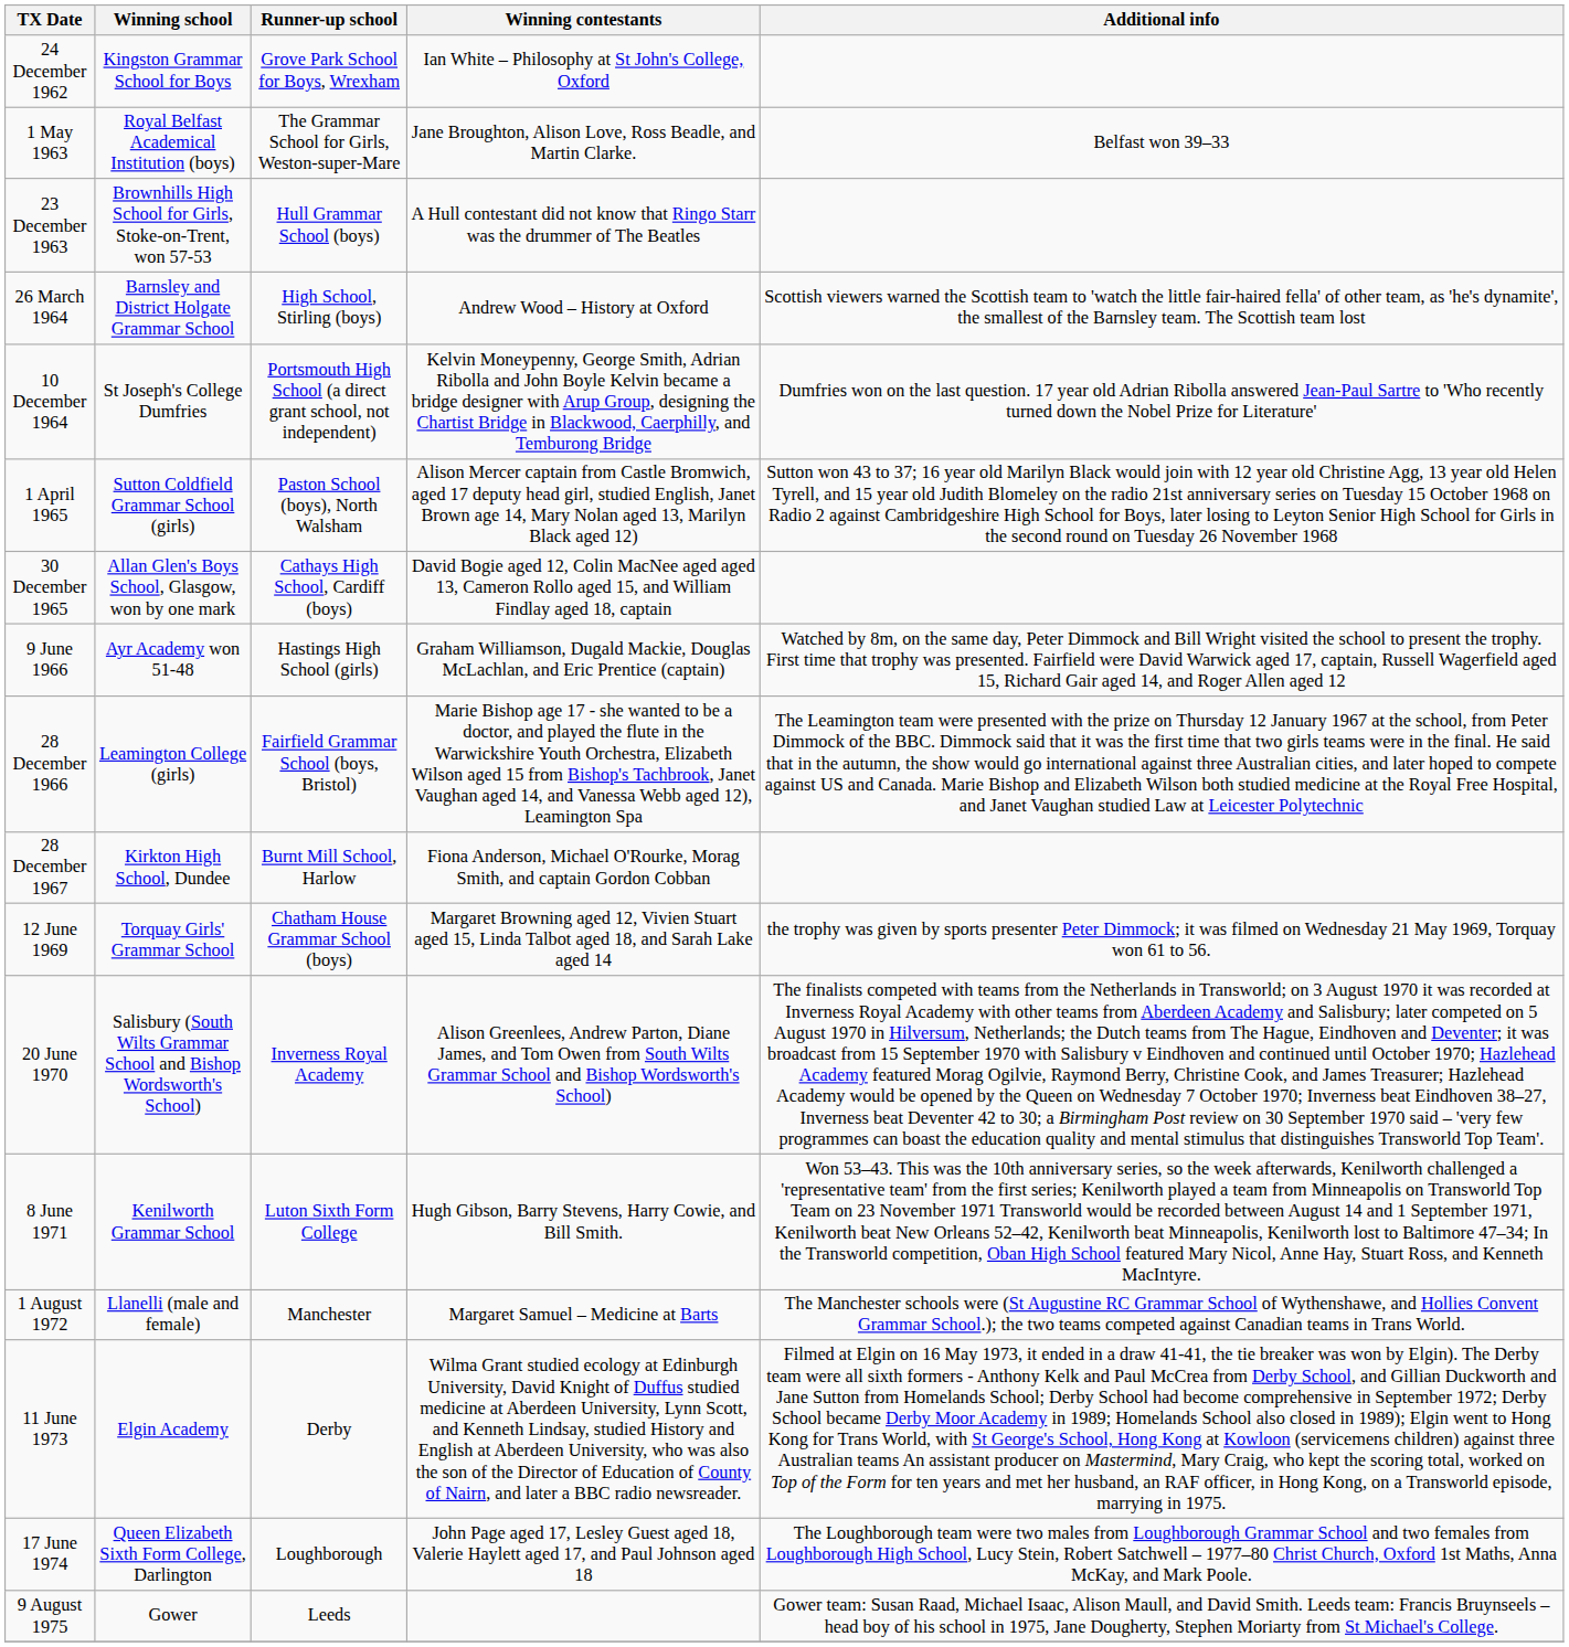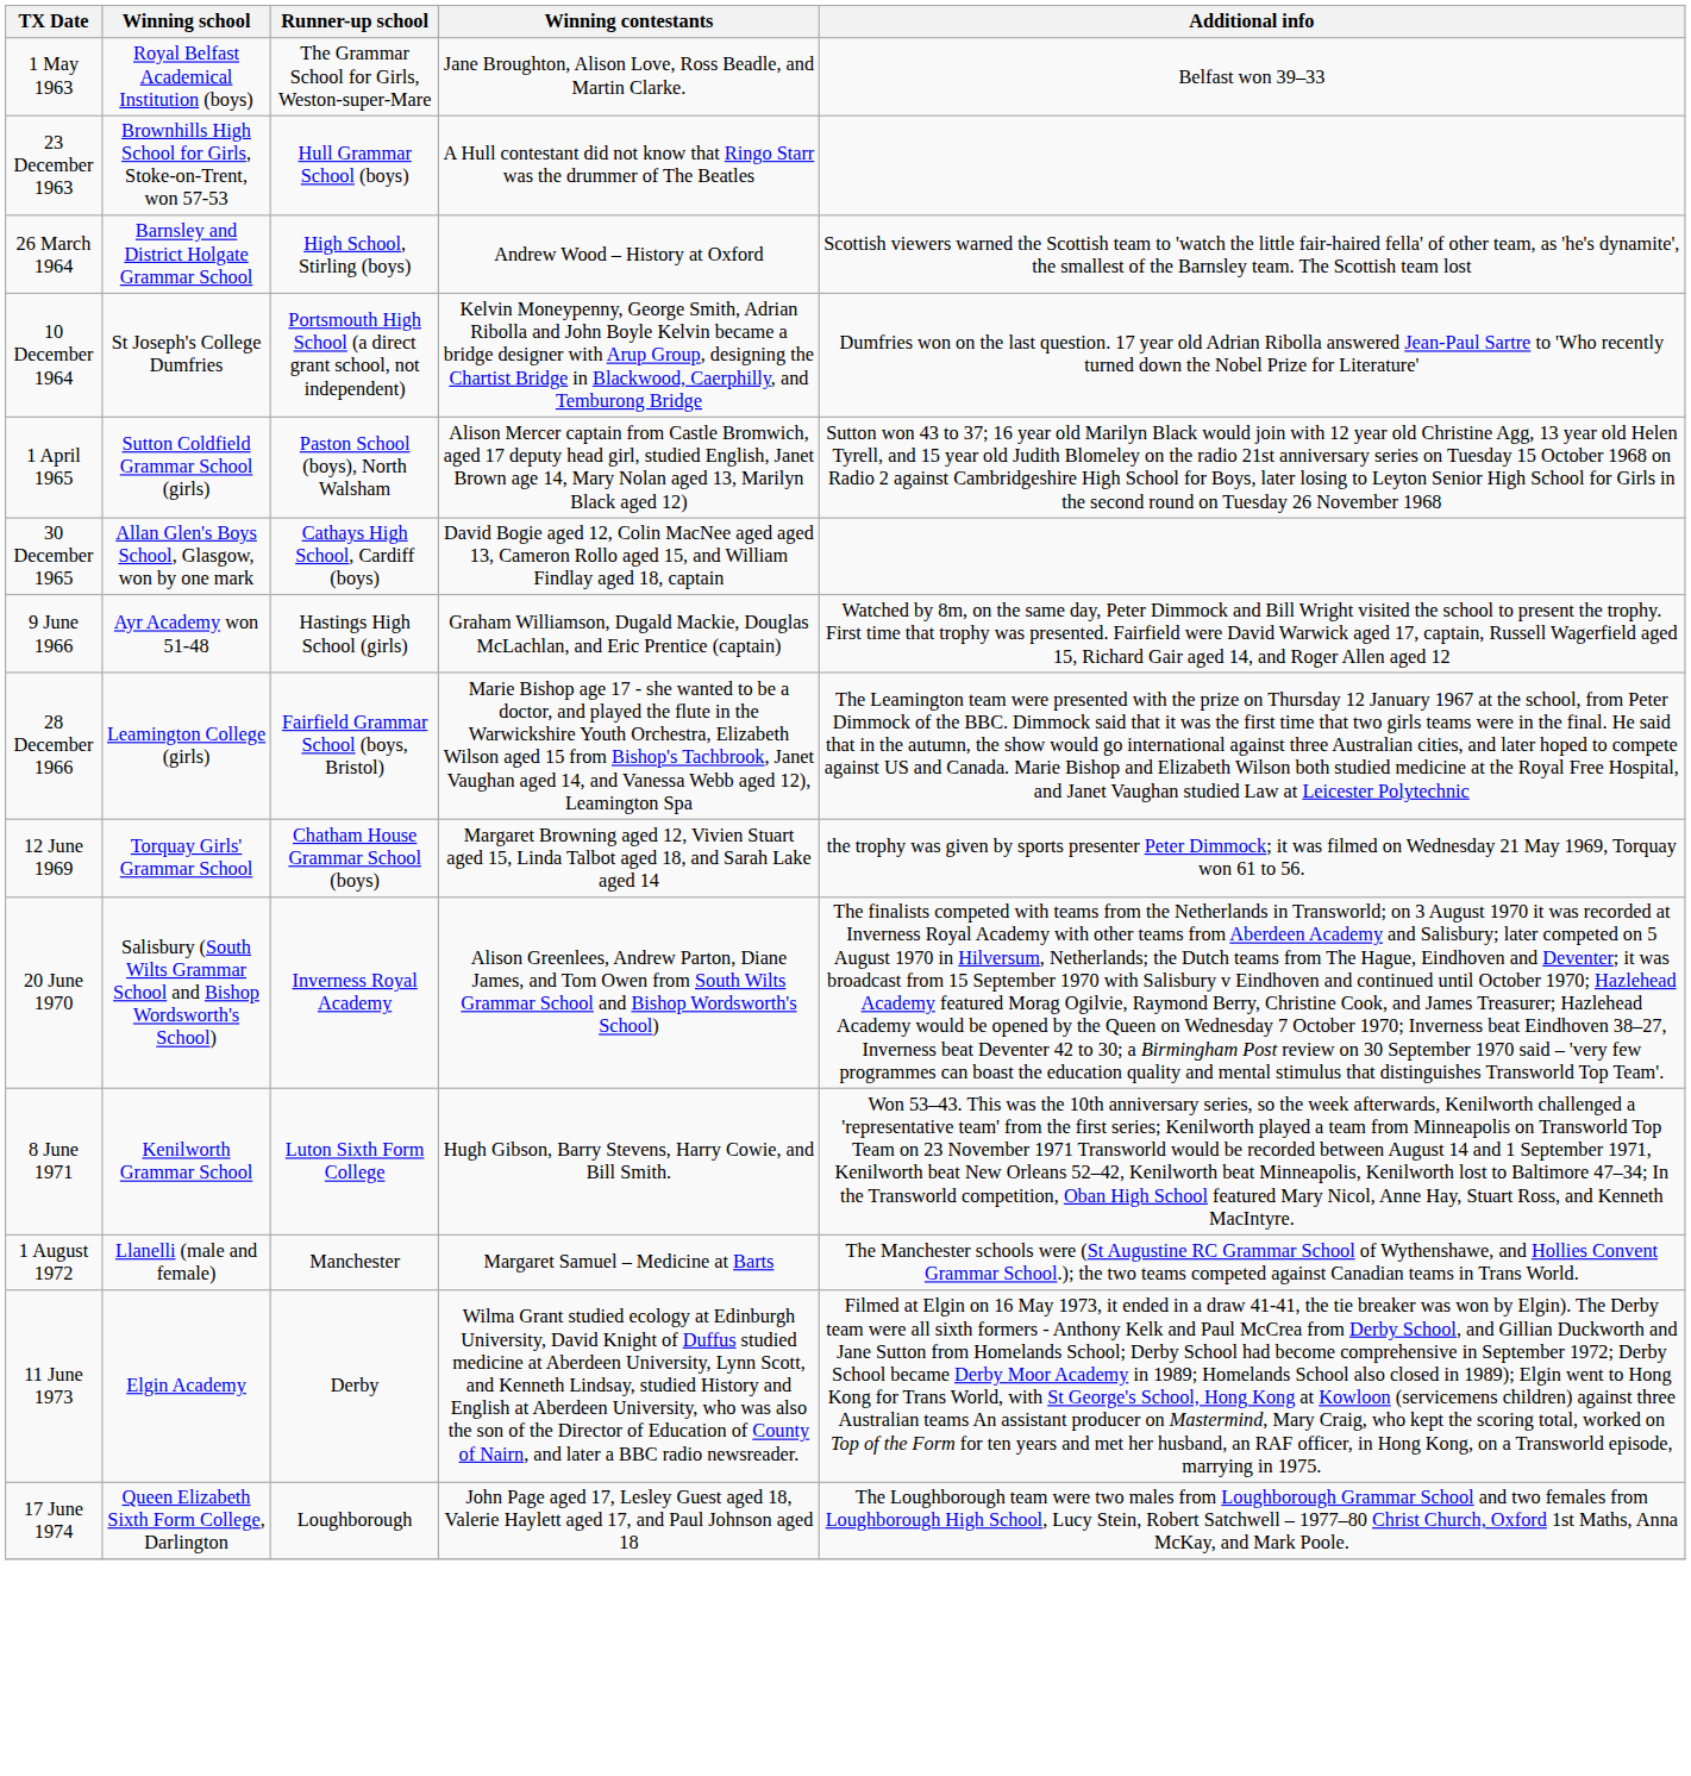- row: 24 December 1962 | Kingston Grammar School for Boys | Grove Park School for Boys, Wrexham | Ian White – Philosophy at St John's College, Oxford
- row: 28 December 1967 | Kirkton High School, Dundee | Burnt Mill School, Harlow | Fiona Anderson, Michael O'Rourke, Morag Smith, and captain Gordon Cobban
- row: 9 August 1975 | Gower | Leeds | Gower team: Susan Raad, Michael Isaac, Alison Maull, and David Smith. Leeds team: Francis Bruynseels – head boy of his school in 1975, Jane Dougherty, Stephen Moriarty from St Michael's College.
